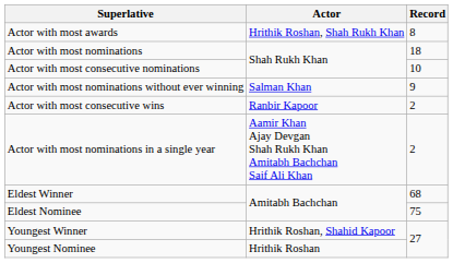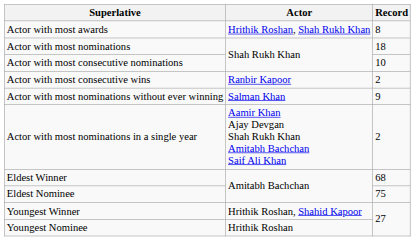rows swapped: Actor with most consecutive wins <-> Actor with most nominations without ever winning
